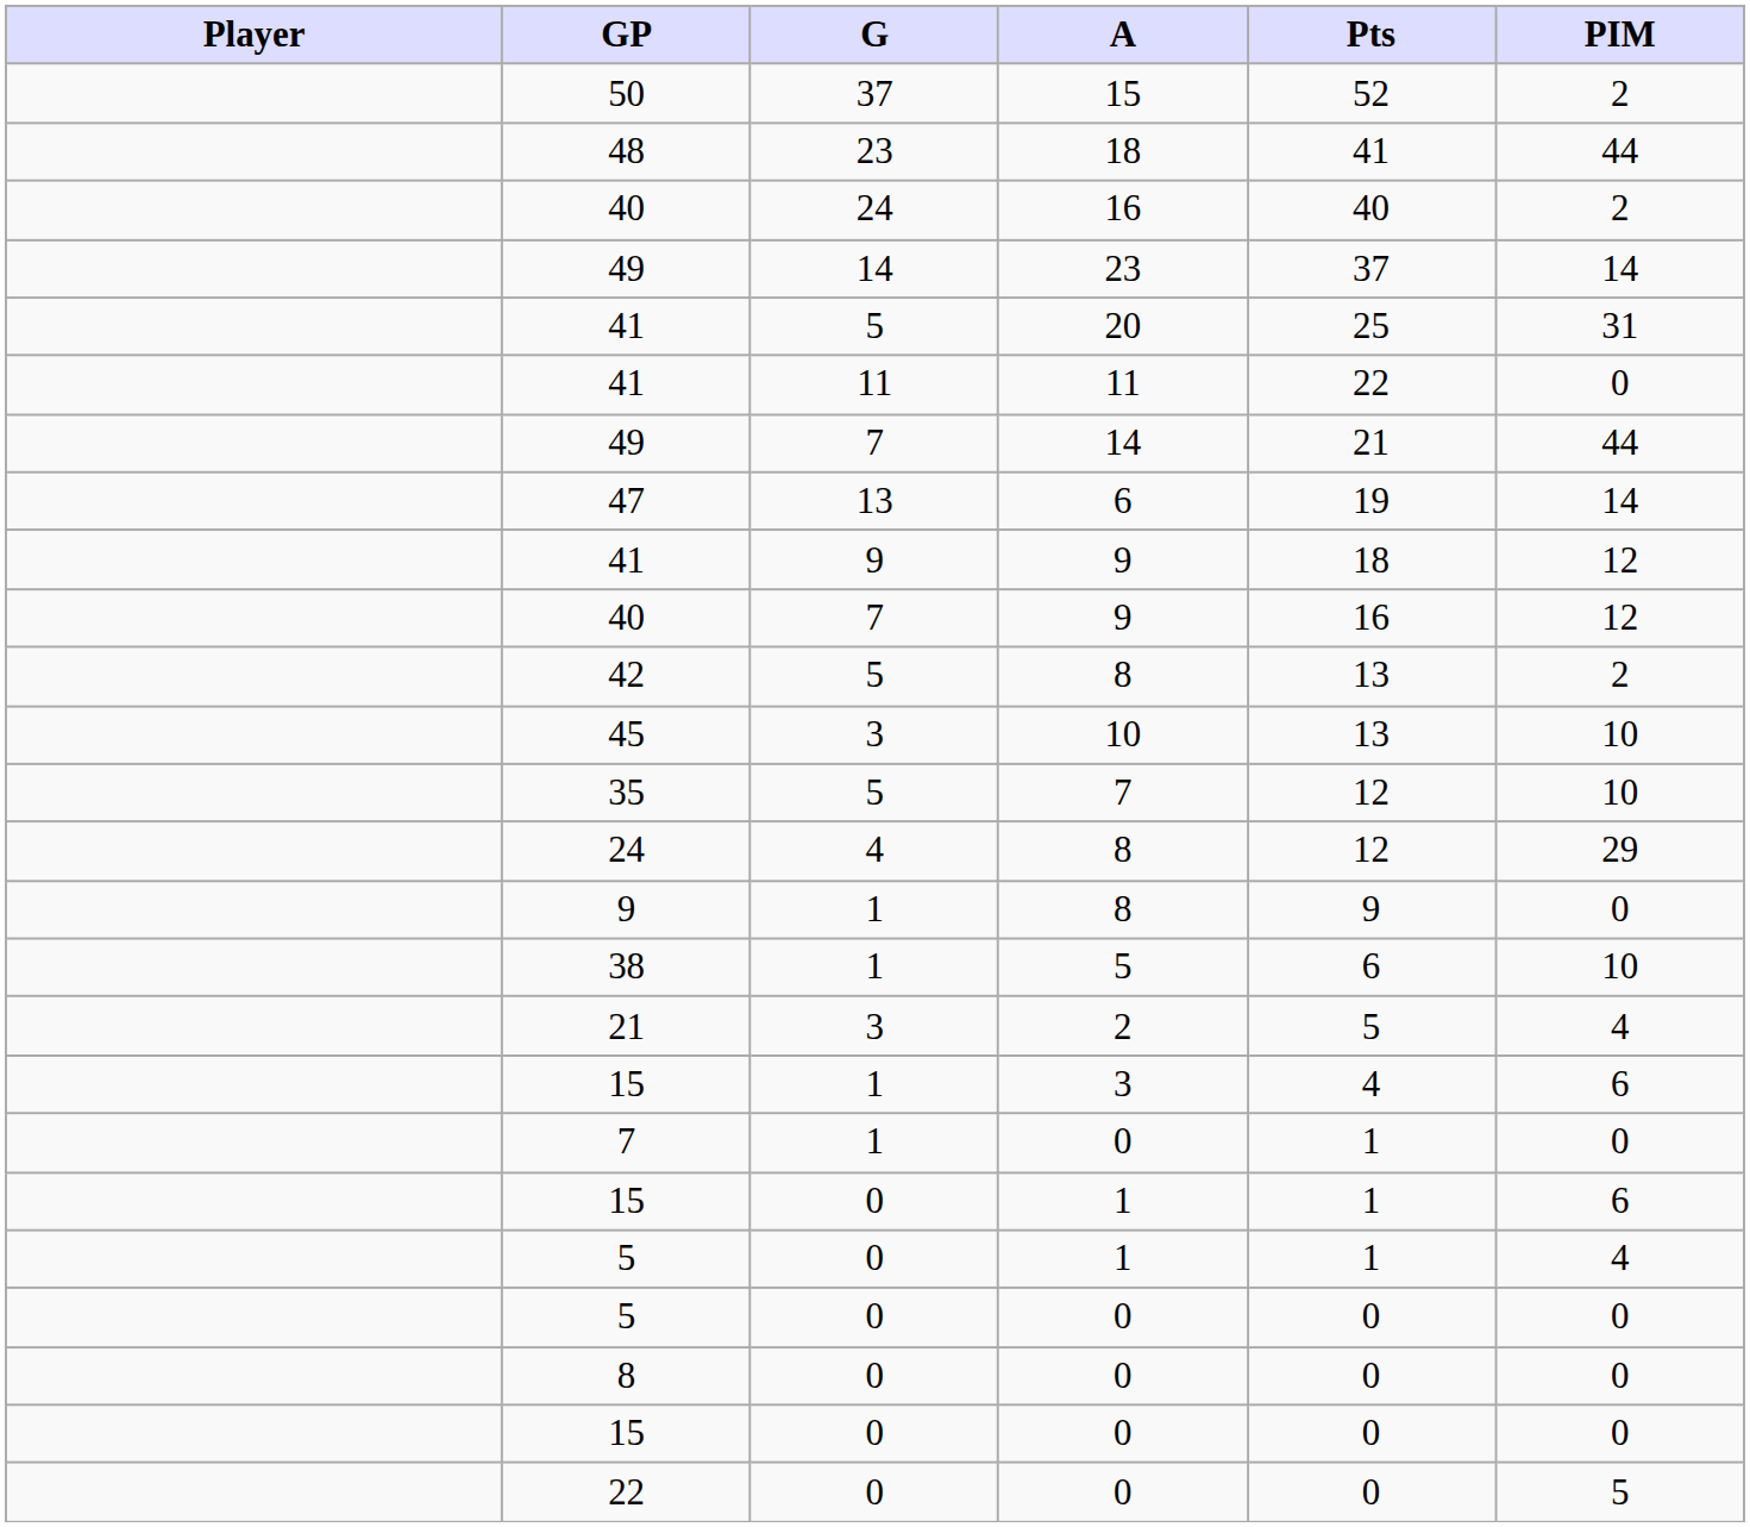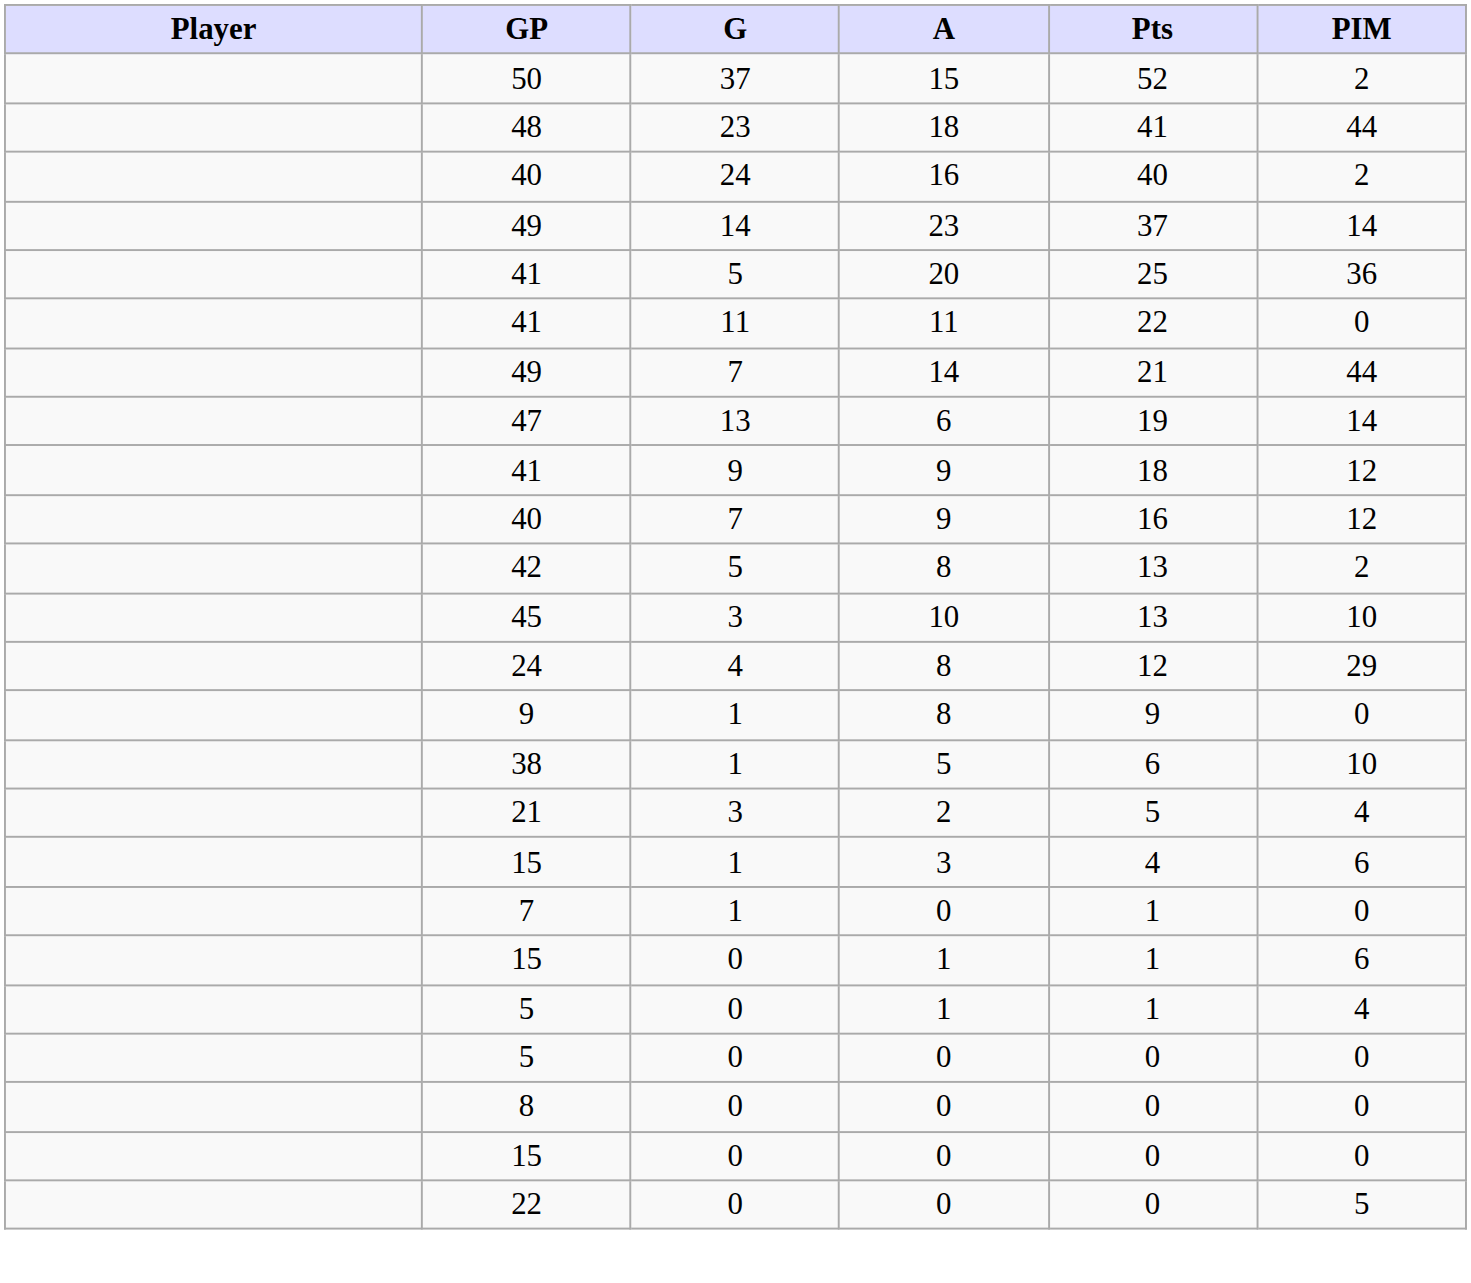41 / 20 | PIM: 31 -> 36
- row: 35 | 5 | 7 | 12 | 10
